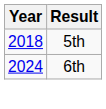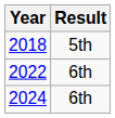+ row: 2022 | 6th
